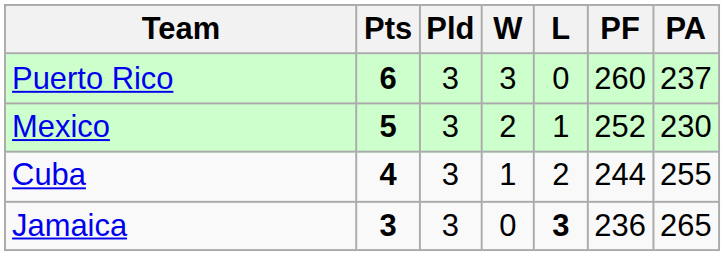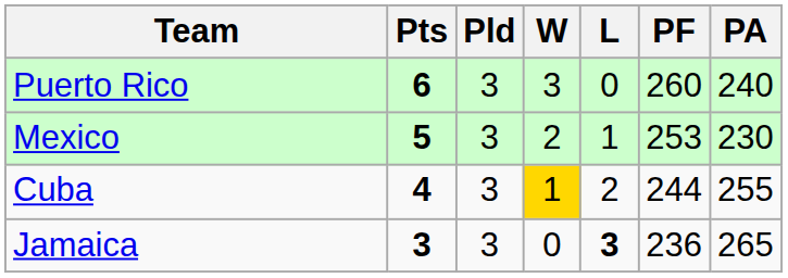Puerto Rico | PA: 237 -> 240
Mexico | PF: 252 -> 253
Cuba | W: no background -> gold background
